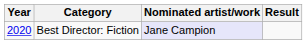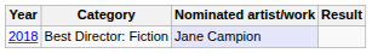Best Director: Fiction | Year: 2020 -> 2018
